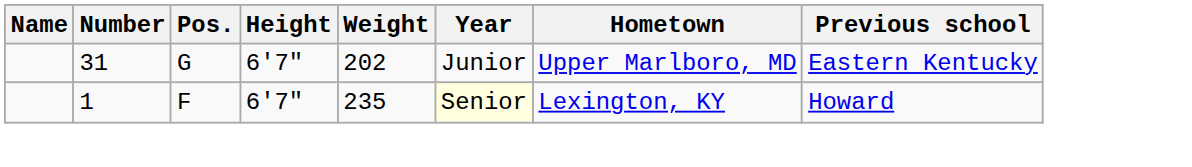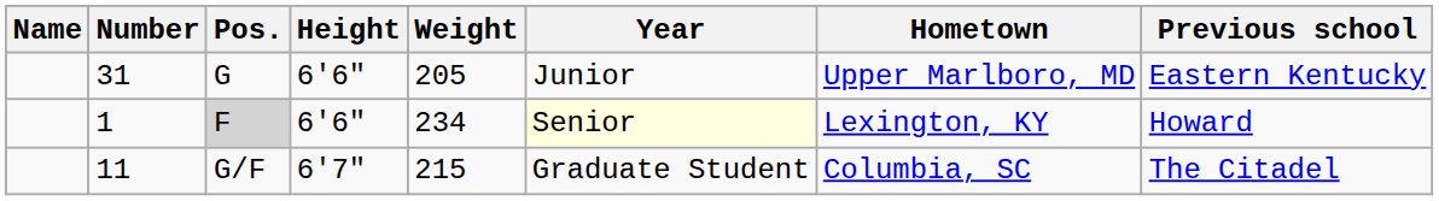31 | Height: 6'7" -> 6'6"
31 | Weight: 202 -> 205
1 | Pos.: no background -> lightgrey background
1 | Height: 6'7" -> 6'6"
1 | Weight: 235 -> 234
+ row: 11 | G/F | 6'7" | 215 | Graduate Student | Columbia, SC | The Citadel
